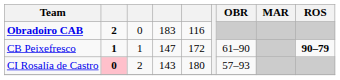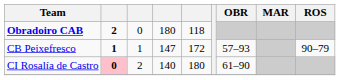Obradoiro CAB | column 4: 183 -> 180
Obradoiro CAB | column 5: 116 -> 118
CB Peixefresco | OBR: 61–90 -> 57–93
CB Peixefresco | ROS: bold -> normal
CI Rosalía de Castro | column 4: 143 -> 140
CI Rosalía de Castro | OBR: 57–93 -> 61–90
